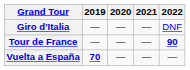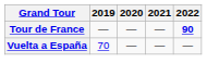- row: Giro d'Italia | — | — | — | DNF
Vuelta a España | 2019: bold -> normal
